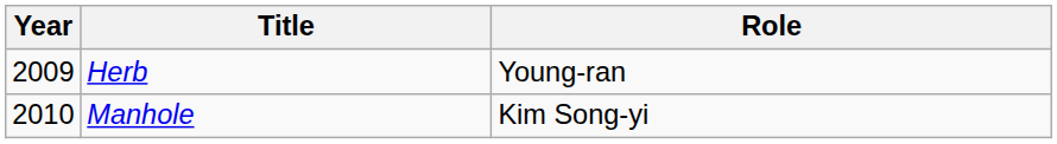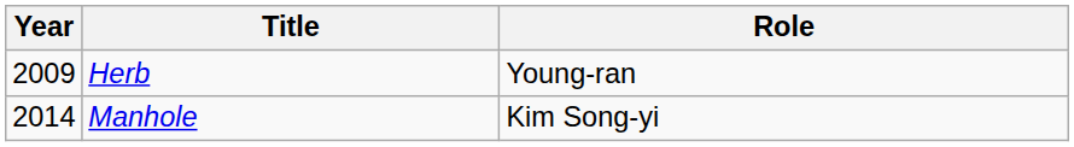Manhole | Year: 2010 -> 2014
